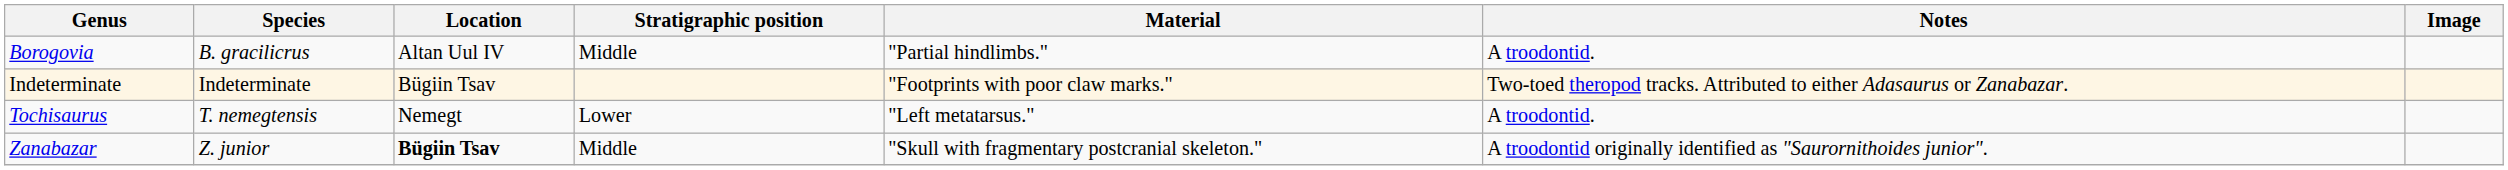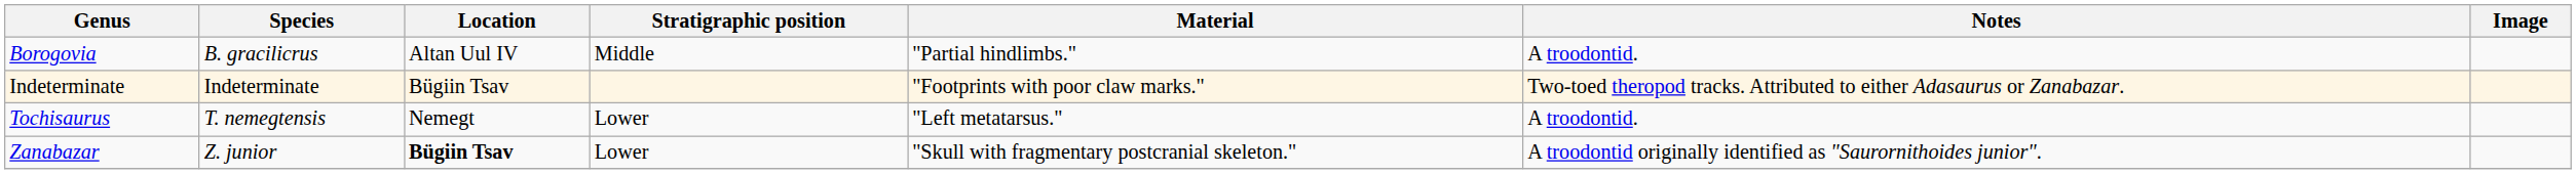Zanabazar | Stratigraphic position: Middle -> Lower
